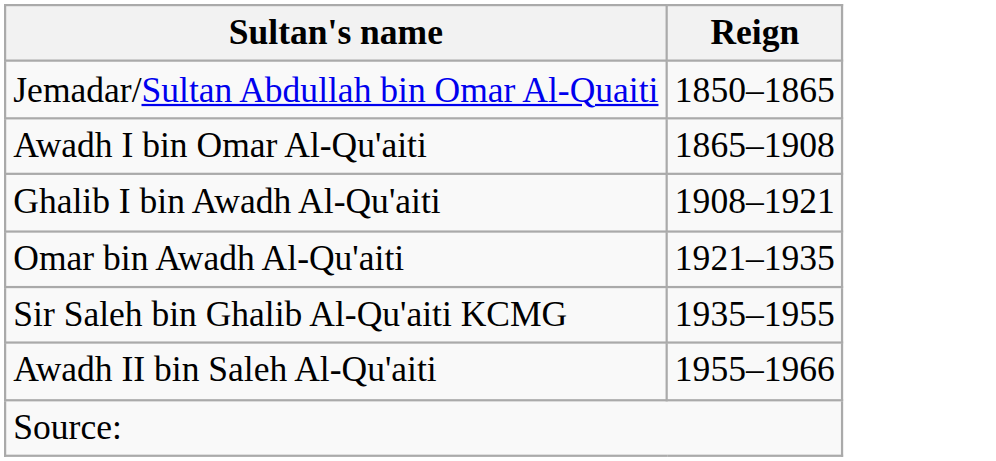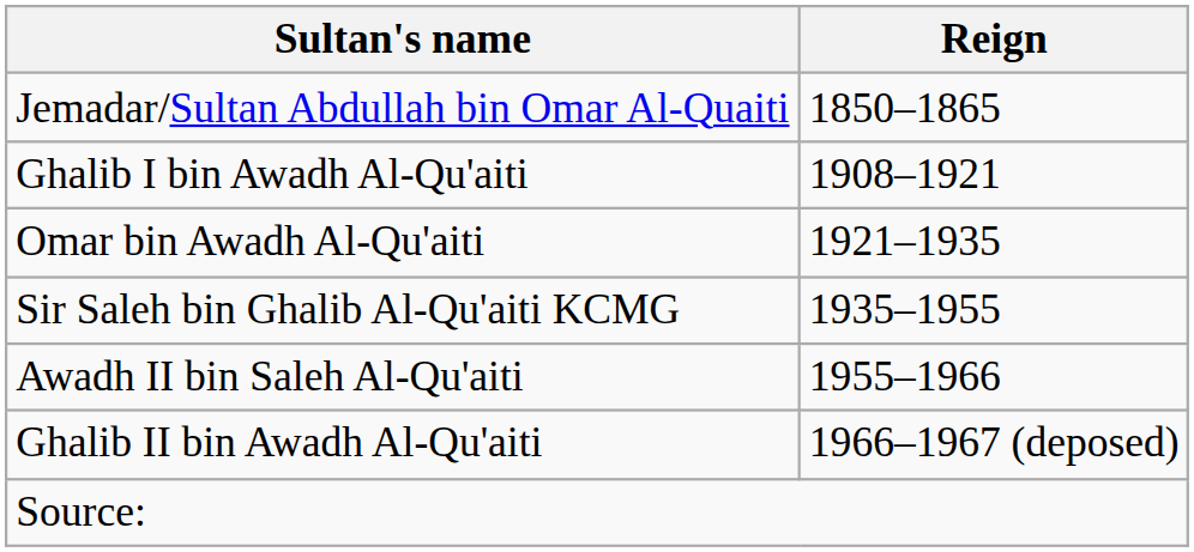- row: Awadh I bin Omar Al-Qu'aiti | 1865–1908
+ row: Ghalib II bin Awadh Al-Qu'aiti | 1966–1967 (deposed)
